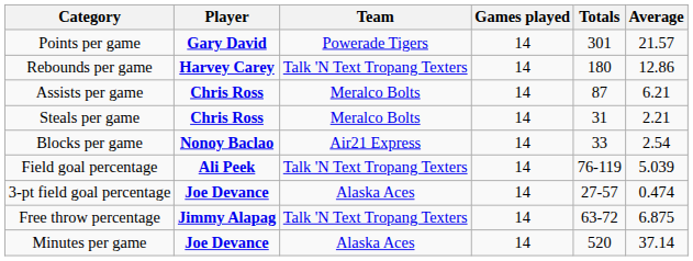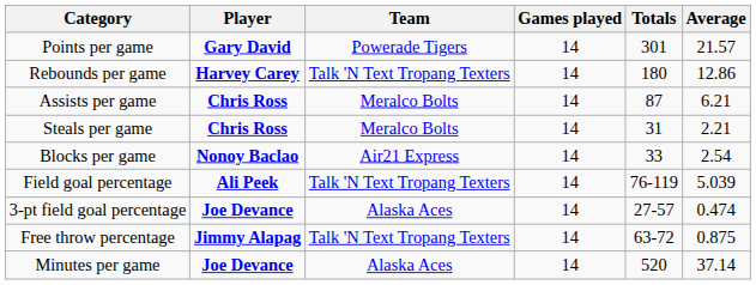Free throw percentage | Average: 6.875 -> 0.875
